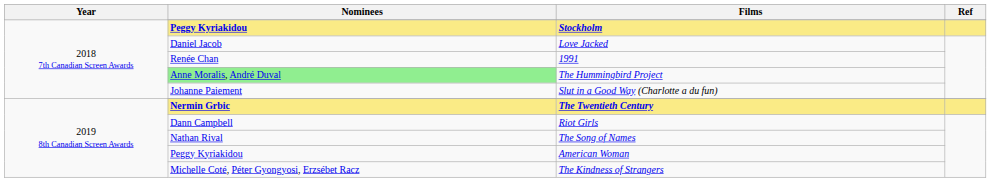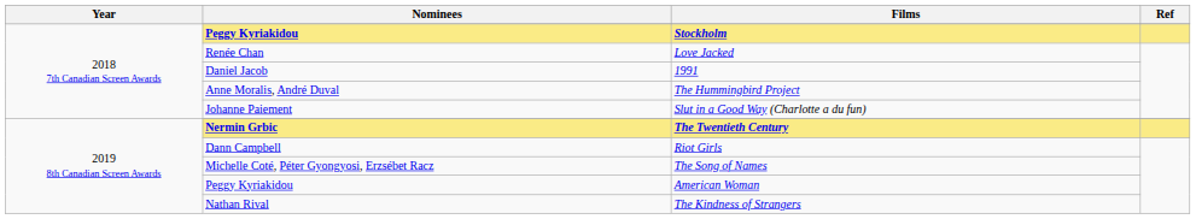Love Jacked | Nominees: Daniel Jacob -> Renée Chan
1991 | Nominees: Renée Chan -> Daniel Jacob
The Hummingbird Project | Nominees: lightgreen background -> no background
The Song of Names | Nominees: Nathan Rival -> Michelle Coté, Péter Gyongyosi, Erzsébet Racz
The Kindness of Strangers | Nominees: Michelle Coté, Péter Gyongyosi, Erzsébet Racz -> Nathan Rival
